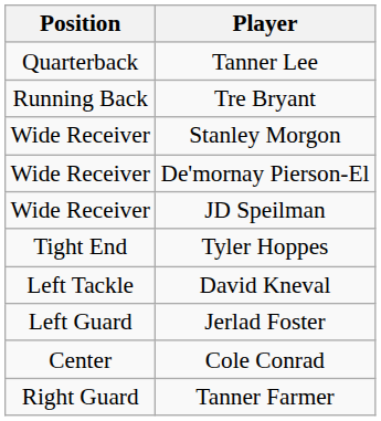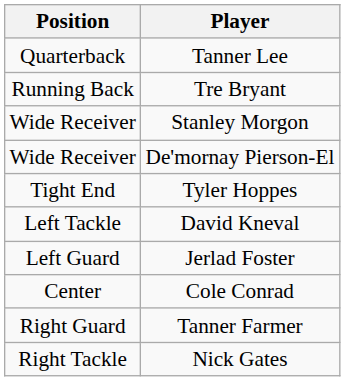- row: Wide Receiver | JD Speilman
+ row: Right Tackle | Nick Gates
